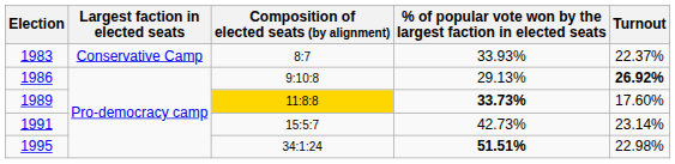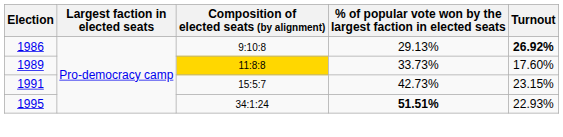- row: 1983 | Conservative Camp | 8:7 | 33.93% | 22.37%
1989 | column 4: bold -> normal
1991 | Turnout: 23.14% -> 23.15%
1995 | Turnout: 22.98% -> 22.93%
